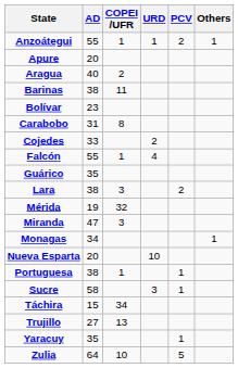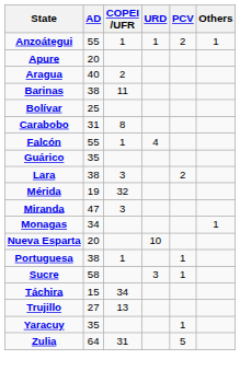Bolívar | AD: 23 -> 25
- row: Cojedes | 33 | 2
Zulia | COPEI /UFR: 10 -> 31
